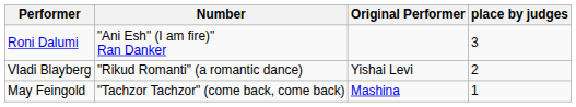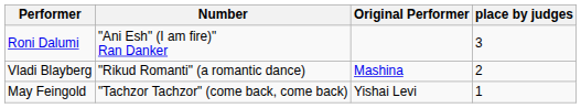Vladi Blayberg | Original Performer: Yishai Levi -> Mashina
May Feingold | Original Performer: Mashina -> Yishai Levi
